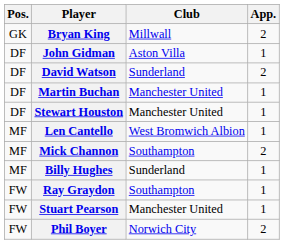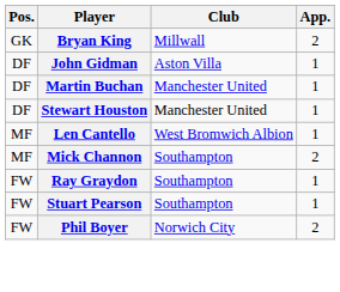- row: DF | David Watson | Sunderland | 2
- row: MF | Billy Hughes | Sunderland | 1
Stuart Pearson | Club: Manchester United -> Southampton
